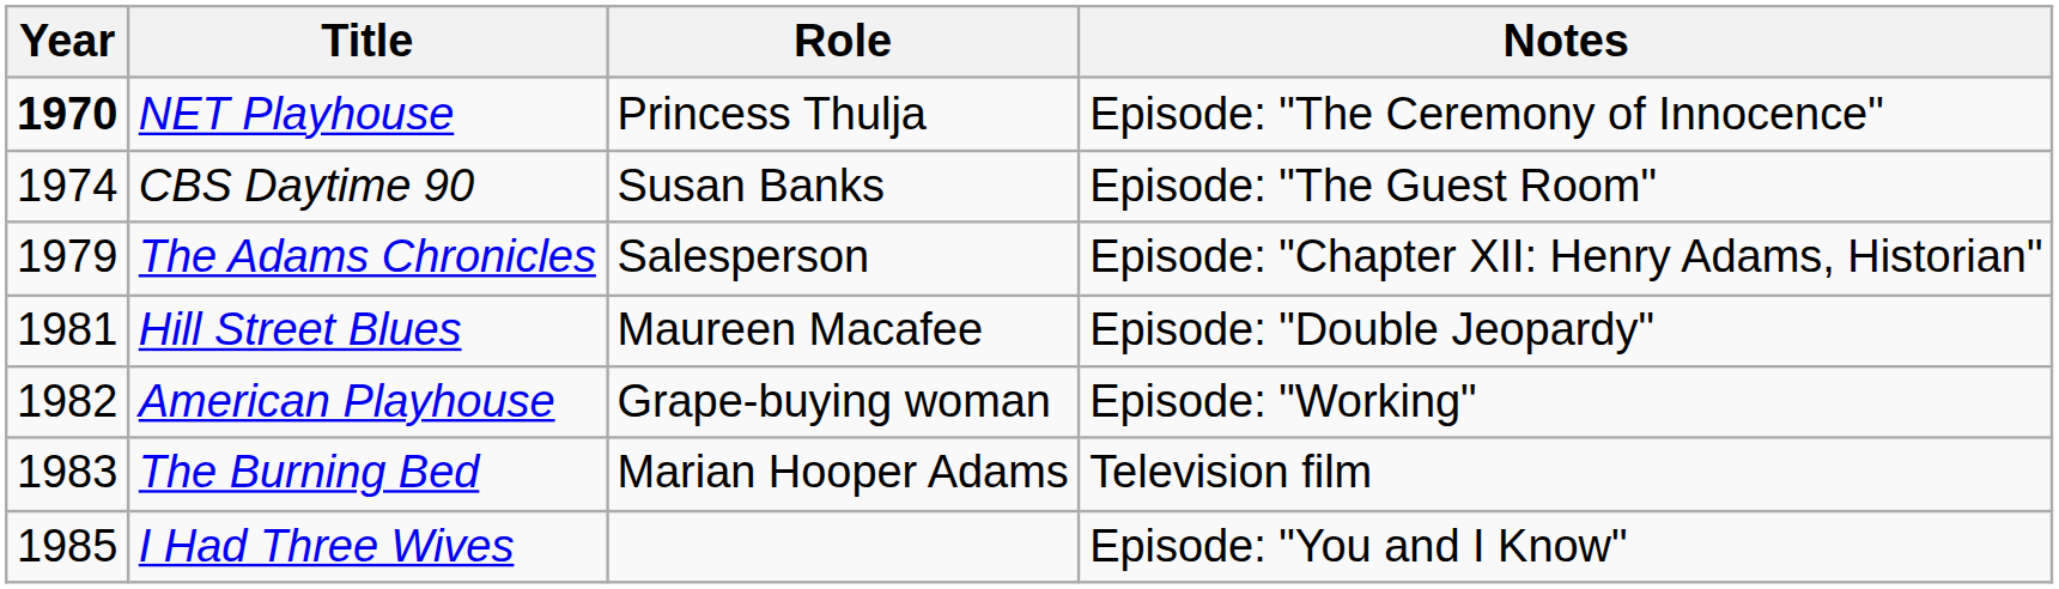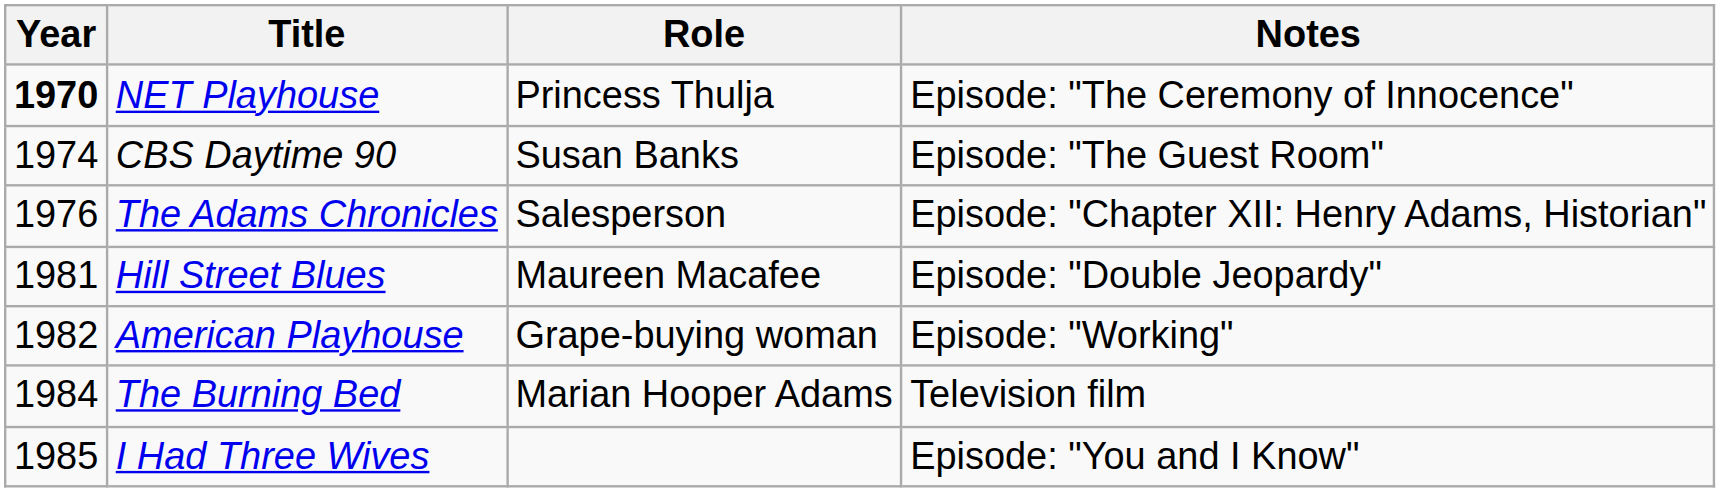The Adams Chronicles | Year: 1979 -> 1976
The Burning Bed | Year: 1983 -> 1984
